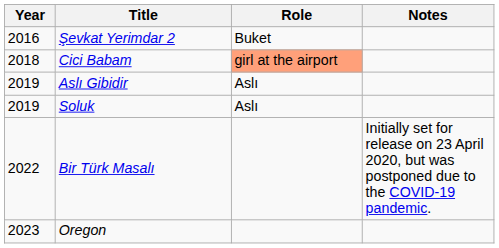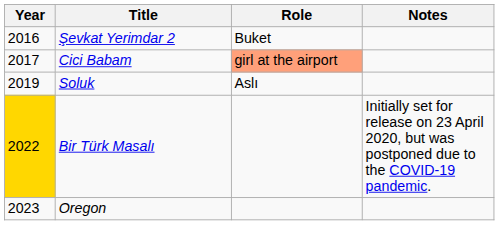Cici Babam | Year: 2018 -> 2017
- row: 2019 | Aslı Gibidir | Aslı
Bir Türk Masalı | Year: no background -> gold background
